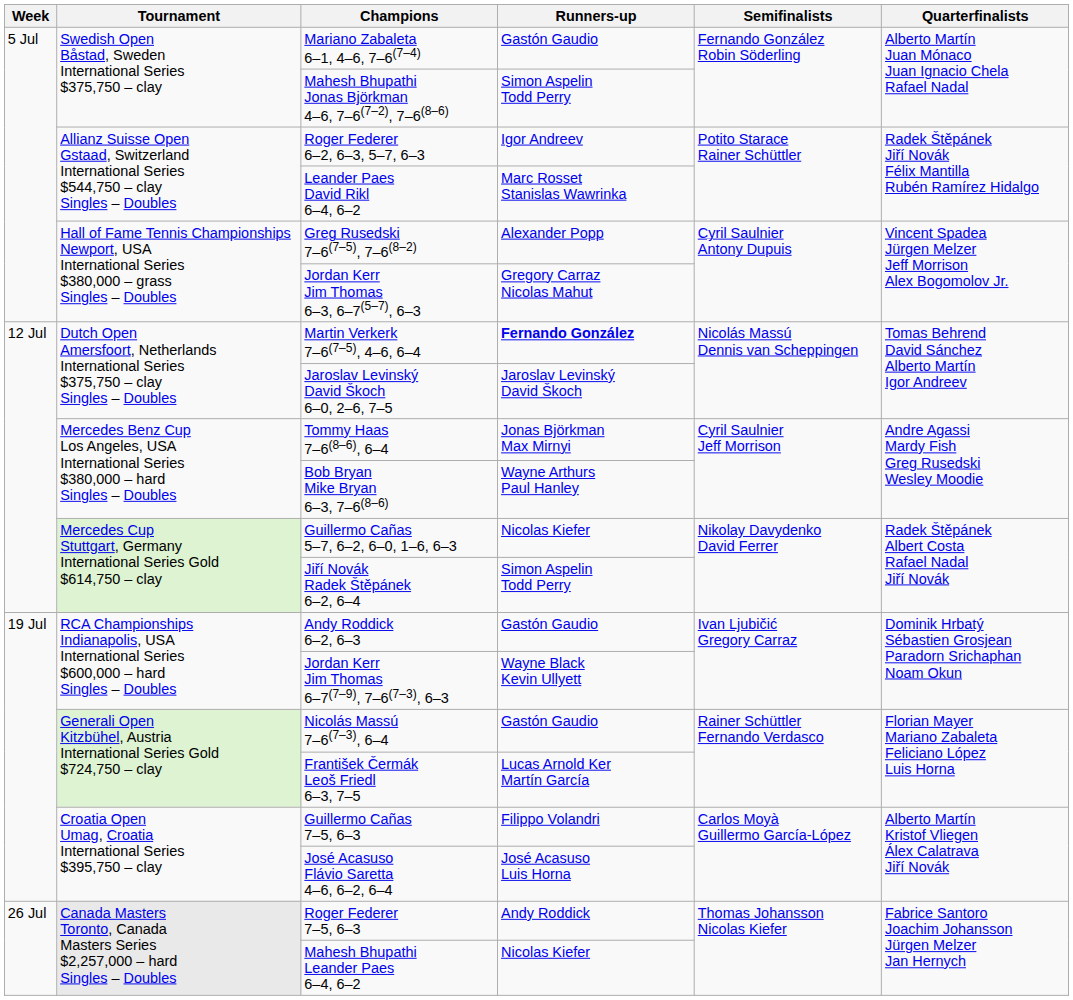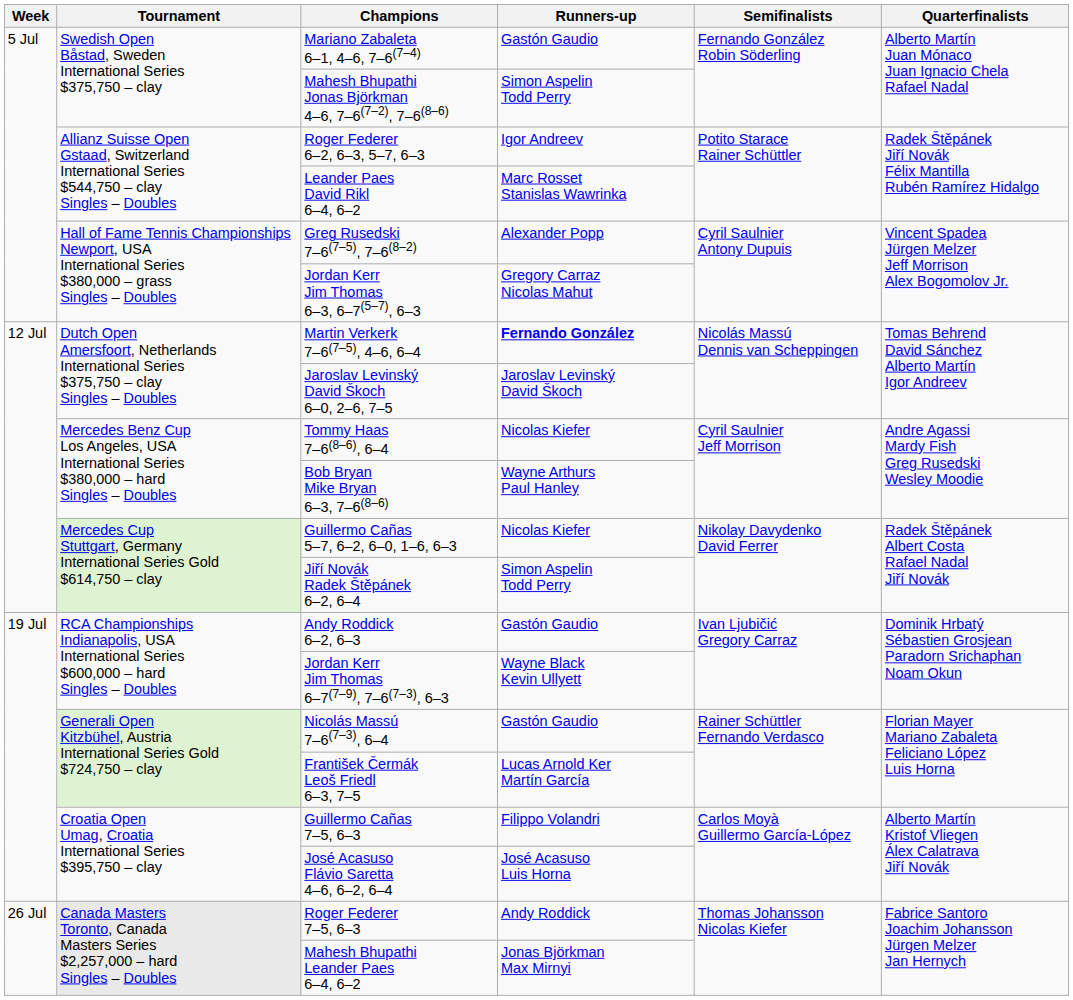Tommy Haas 7–6(8–6), 6–4 | Runners-up: Jonas Björkman Max Mirnyi -> Nicolas Kiefer
Mahesh Bhupathi Leander Paes 6–4, 6–2 | Runners-up: Nicolas Kiefer -> Jonas Björkman Max Mirnyi
